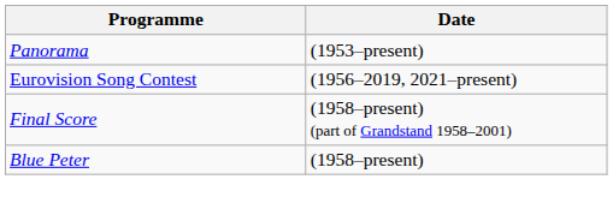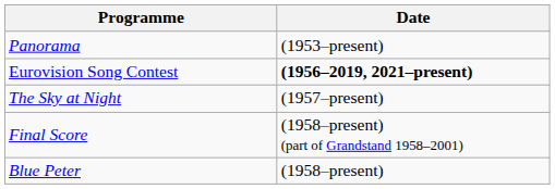Eurovision Song Contest | Date: normal -> bold
+ row: The Sky at Night | (1957–present)
